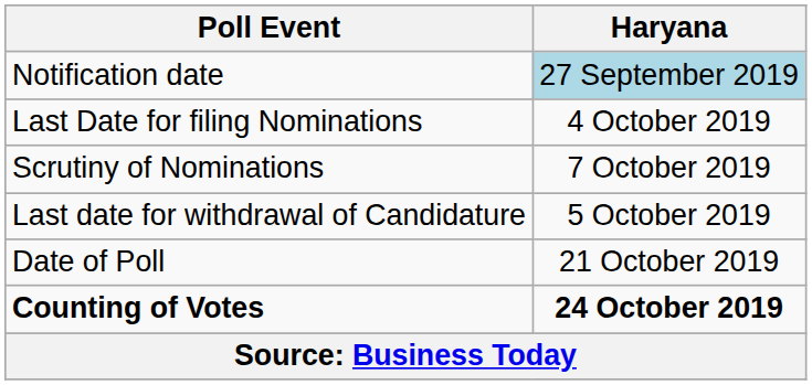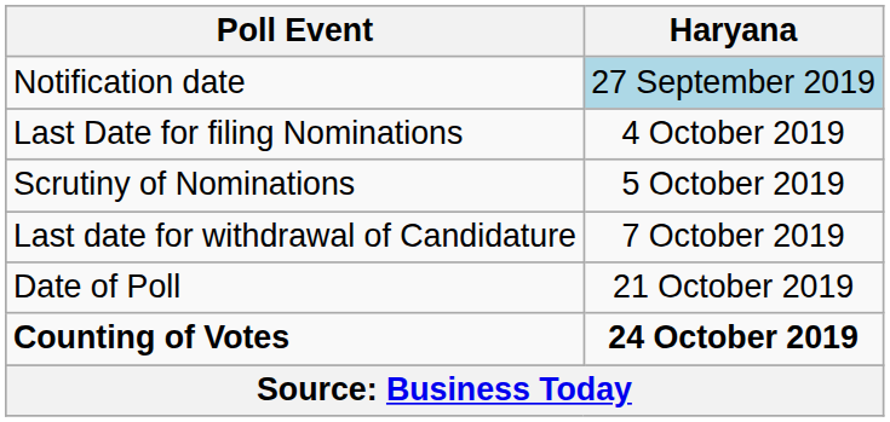Scrutiny of Nominations | Haryana: 7 October 2019 -> 5 October 2019
Last date for withdrawal of Candidature | Haryana: 5 October 2019 -> 7 October 2019
